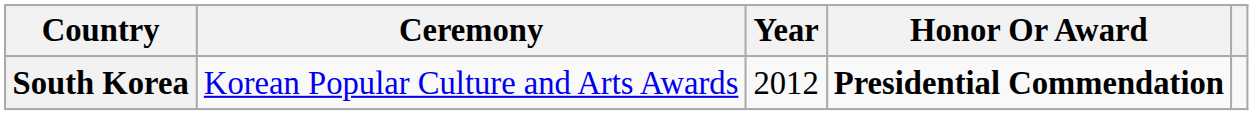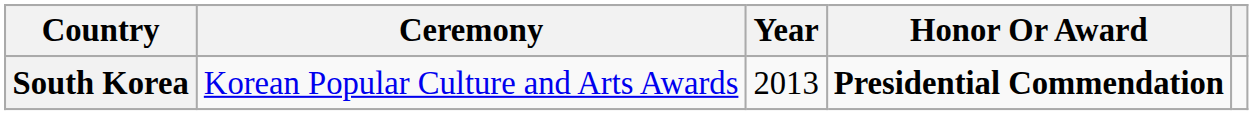South Korea | Year: 2012 -> 2013
